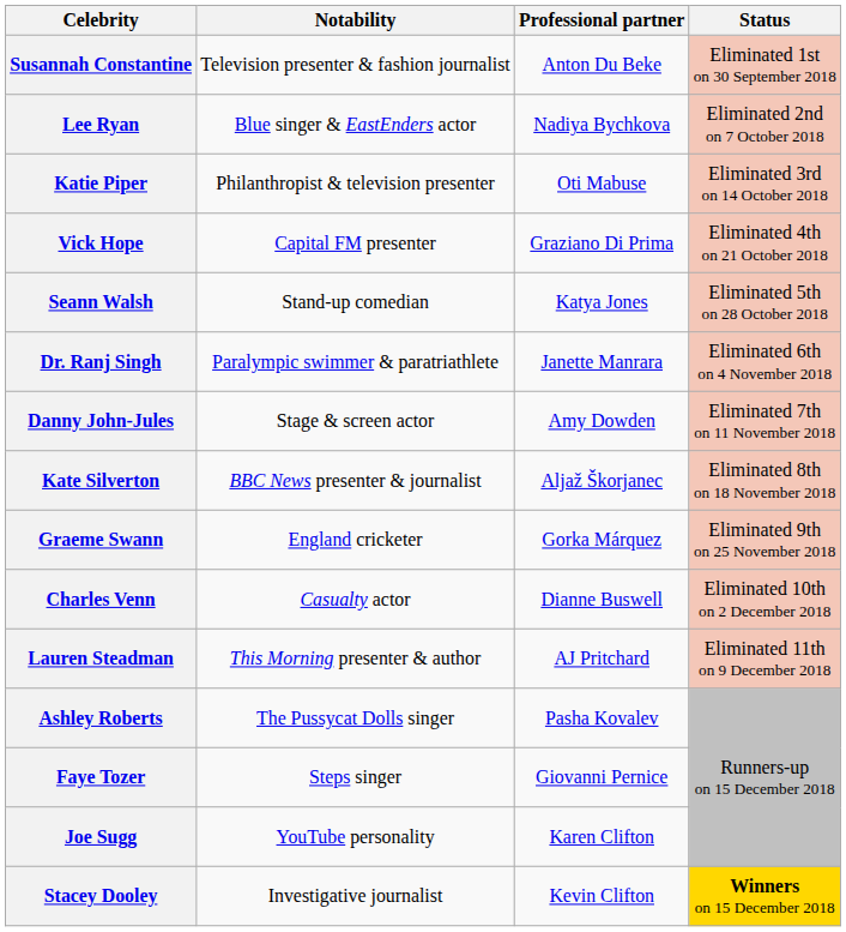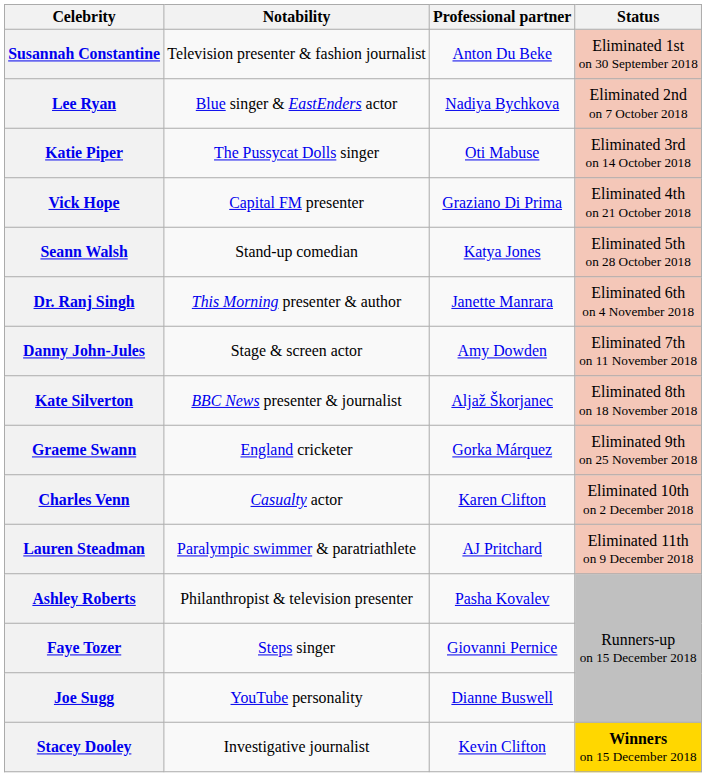Katie Piper | Notability: Philanthropist & television presenter -> The Pussycat Dolls singer
Dr. Ranj Singh | Notability: Paralympic swimmer & paratriathlete -> This Morning presenter & author
Charles Venn | Professional partner: Dianne Buswell -> Karen Clifton
Lauren Steadman | Notability: This Morning presenter & author -> Paralympic swimmer & paratriathlete
Ashley Roberts | Notability: The Pussycat Dolls singer -> Philanthropist & television presenter
Joe Sugg | Professional partner: Karen Clifton -> Dianne Buswell
